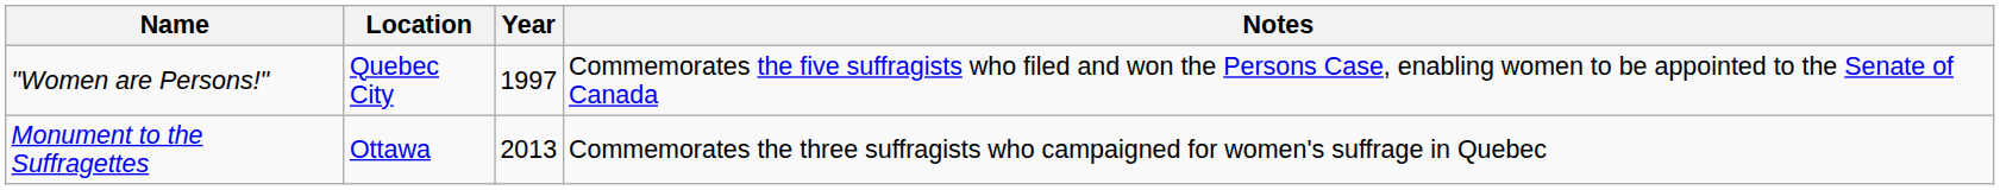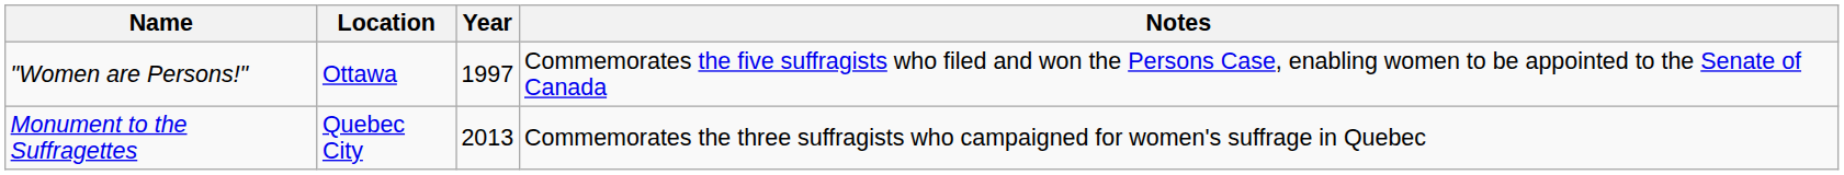"Women are Persons!" | Location: Quebec City -> Ottawa
Monument to the Suffragettes | Location: Ottawa -> Quebec City
